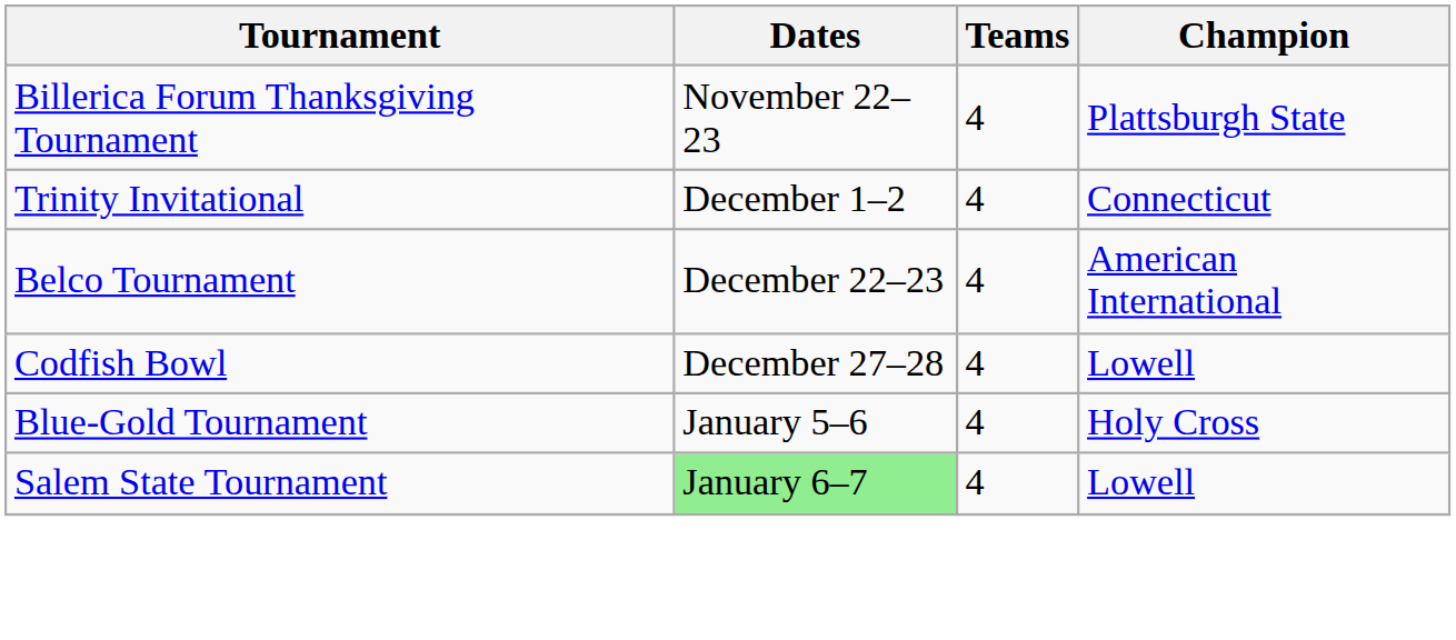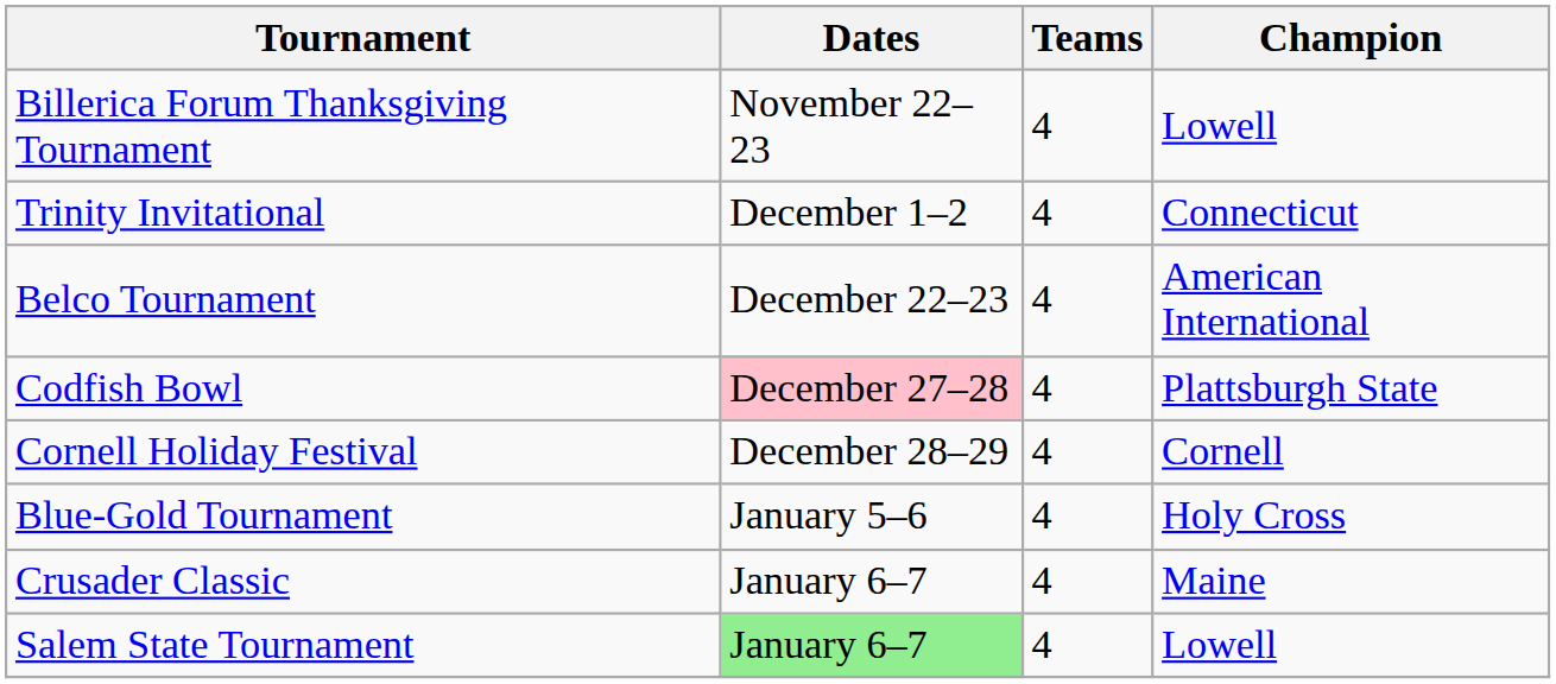Billerica Forum Thanksgiving Tournament | Champion: Plattsburgh State -> Lowell
Codfish Bowl | Dates: no background -> pink background
Codfish Bowl | Champion: Lowell -> Plattsburgh State
+ row: Cornell Holiday Festival | December 28–29 | 4 | Cornell
+ row: Crusader Classic | January 6–7 | 4 | Maine
